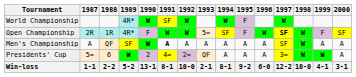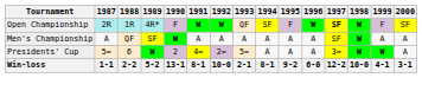- row: World Championship | 4R* | W | SF | W | W | F | W
Open Championship | 1993: 5= -> QF
Men's Championship | 1991: bold -> normal
Presidents' Cup | 1993: QF -> 5=
